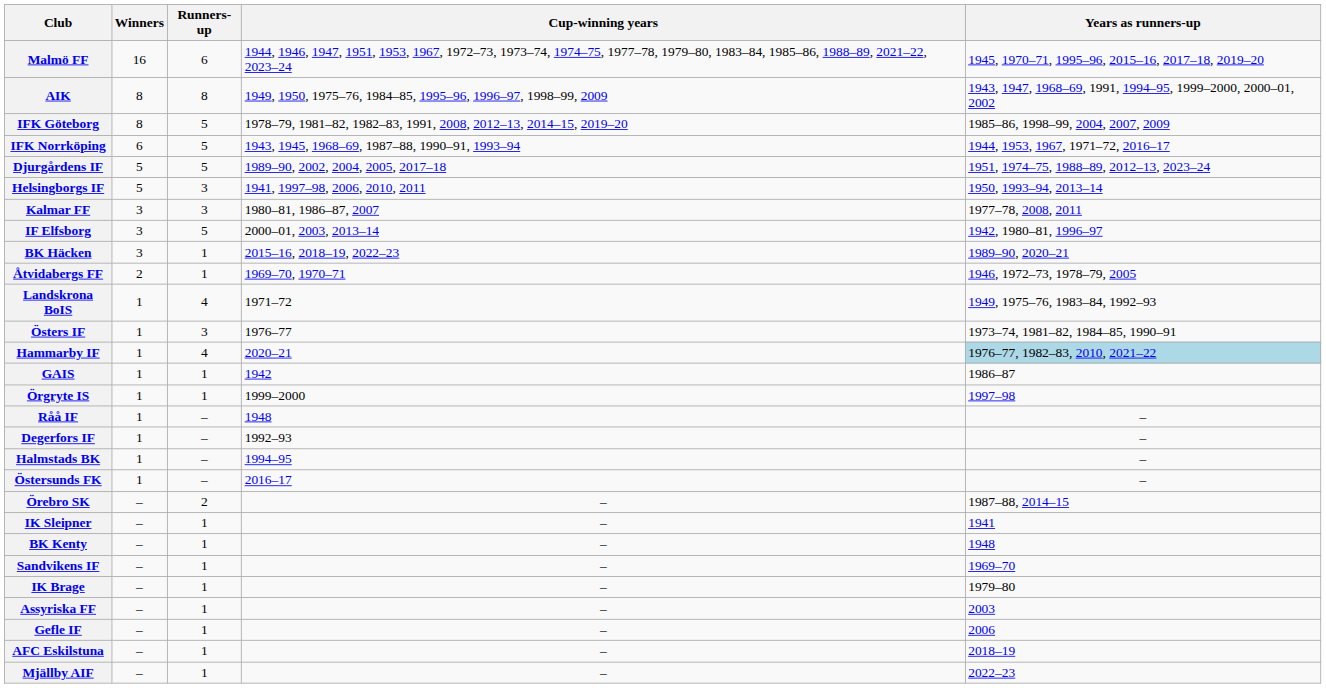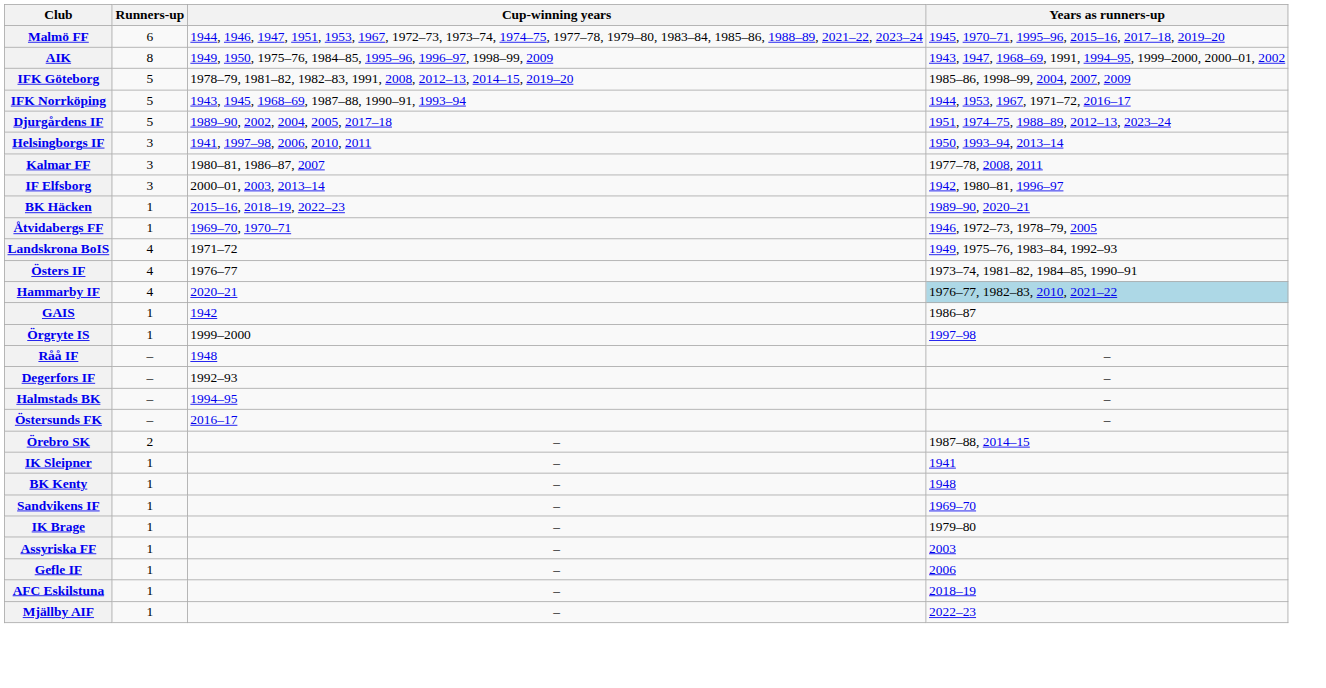- column: Winners | 16 | 8 | 8 | 6 | 5 | 5 | 3 | 3 | 3 | 2 | 1 | 1 | 1 | 1 | 1 | 1 | 1 | 1 | 1 | – | – | – | – | – | – | – | – | –
IF Elfsborg | Runners-up: 5 -> 3
Östers IF | Runners-up: 3 -> 4
